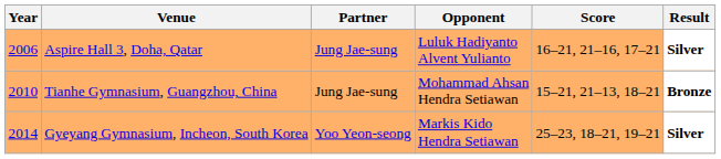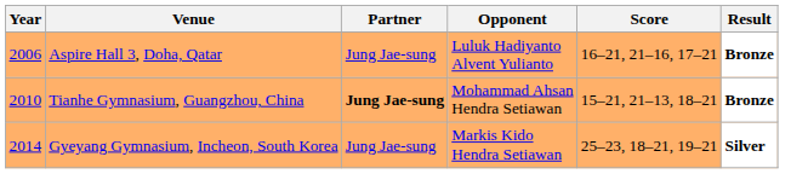Aspire Hall 3, Doha, Qatar | Result: Silver -> Bronze
Tianhe Gymnasium, Guangzhou, China | Partner: normal -> bold
Gyeyang Gymnasium, Incheon, South Korea | Partner: Yoo Yeon-seong -> Jung Jae-sung
